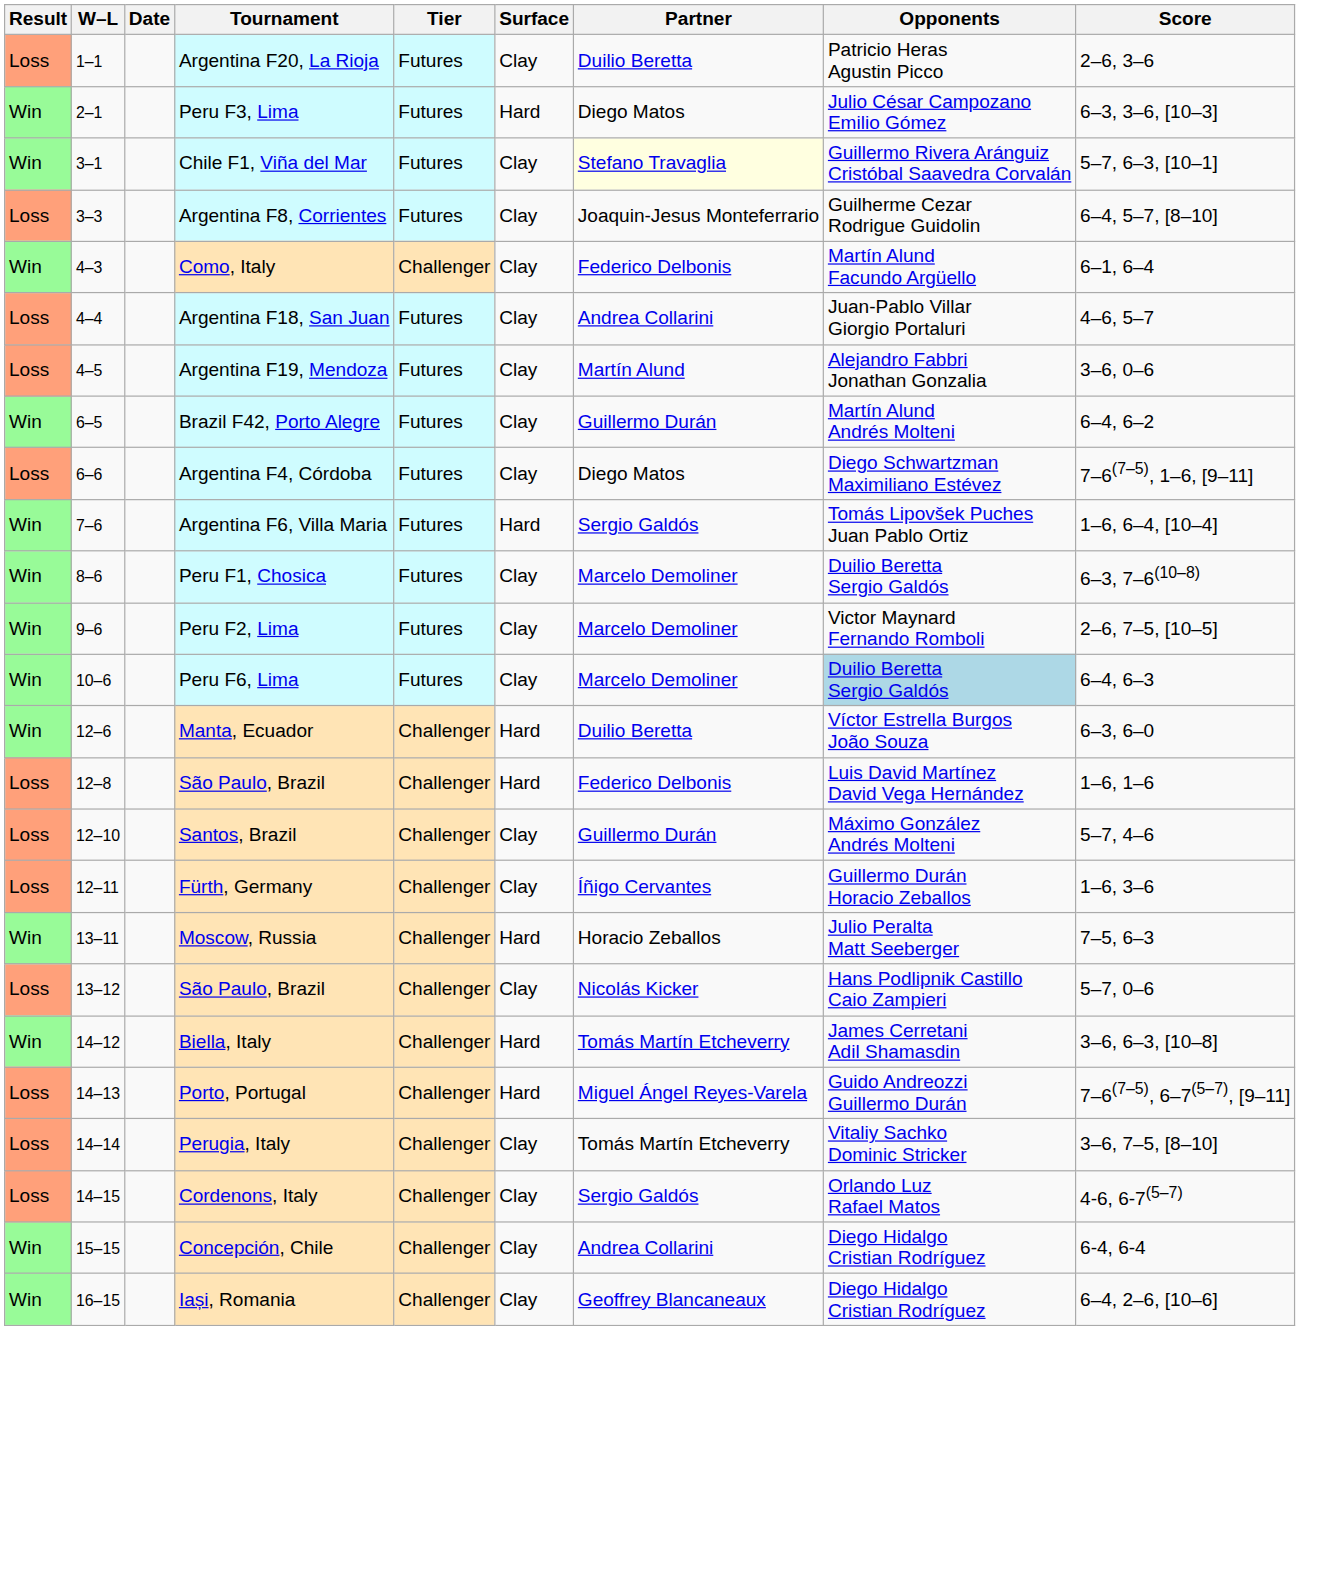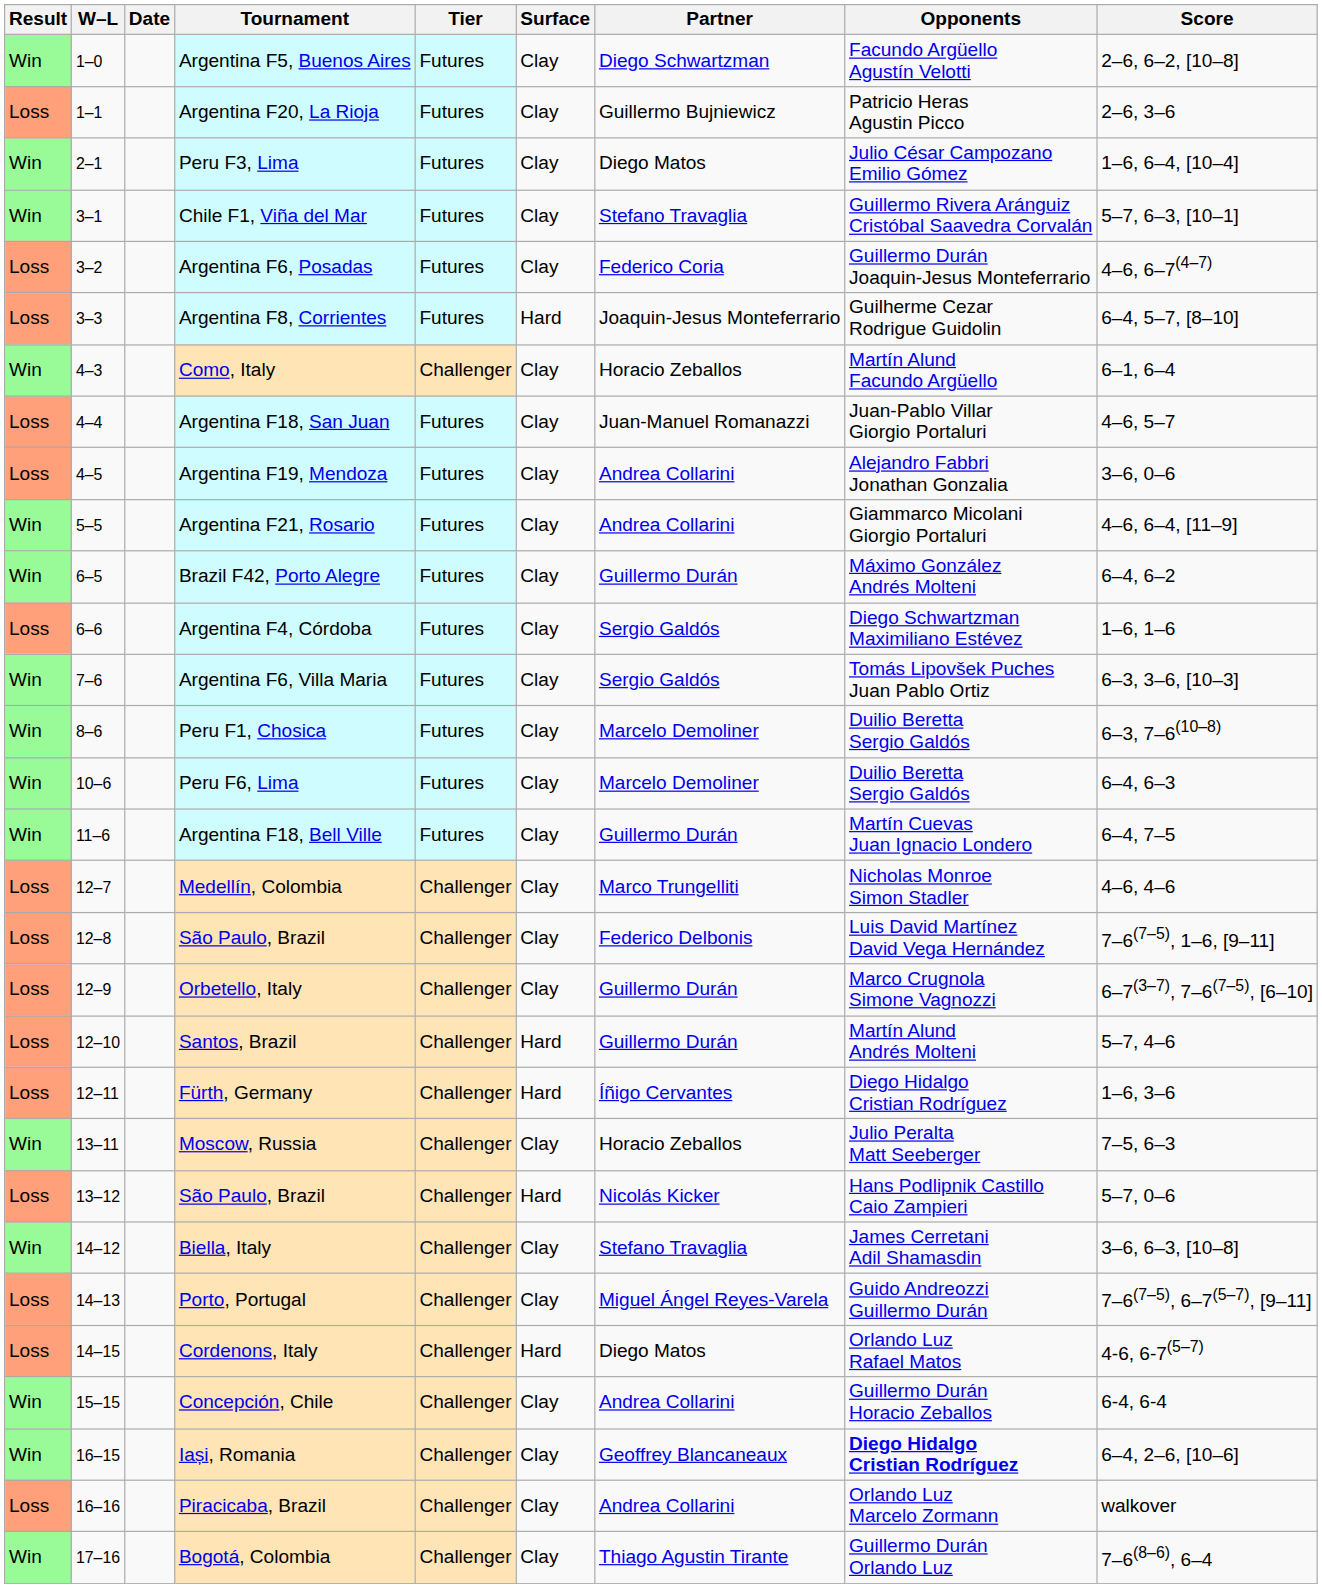+ row: Win | 1–0 | Argentina F5, Buenos Aires | Futures | Clay | Diego Schwartzman | Facundo Argüello Agustín Velotti | 2–6, 6–2, [10–8]
Argentina F20, La Rioja | Partner: Duilio Beretta -> Guillermo Bujniewicz
Peru F3, Lima | Surface: Hard -> Clay
Peru F3, Lima | Score: 6–3, 3–6, [10–3] -> 1–6, 6–4, [10–4]
Chile F1, Viña del Mar | Partner: lightyellow background -> no background
+ row: Loss | 3–2 | Argentina F6, Posadas | Futures | Clay | Federico Coria | Guillermo Durán Joaquin-Jesus Monteferrario | 4–6, 6–7(4–7)
Argentina F8, Corrientes | Surface: Clay -> Hard
Como, Italy | Partner: Federico Delbonis -> Horacio Zeballos
Argentina F18, San Juan | Partner: Andrea Collarini -> Juan-Manuel Romanazzi
Argentina F19, Mendoza | Partner: Martín Alund -> Andrea Collarini
+ row: Win | 5–5 | Argentina F21, Rosario | Futures | Clay | Andrea Collarini | Giammarco Micolani Giorgio Portaluri | 4–6, 6–4, [11–9]
Brazil F42, Porto Alegre | Opponents: Martín Alund Andrés Molteni -> Máximo González Andrés Molteni
Argentina F4, Córdoba | Partner: Diego Matos -> Sergio Galdós
Argentina F4, Córdoba | Score: 7–6(7–5), 1–6, [9–11] -> 1–6, 1–6
Argentina F6, Villa Maria | Surface: Hard -> Clay
Argentina F6, Villa Maria | Score: 1–6, 6–4, [10–4] -> 6–3, 3–6, [10–3]
- row: Win | 9–6 | Peru F2, Lima | Futures | Clay | Marcelo Demoliner | Victor Maynard Fernando Romboli | 2–6, 7–5, [10–5]
Peru F6, Lima | Opponents: lightblue background -> no background
+ row: Win | 11–6 | Argentina F18, Bell Ville | Futures | Clay | Guillermo Durán | Martín Cuevas Juan Ignacio Londero | 6–4, 7–5
- row: Win | 12–6 | Manta, Ecuador | Challenger | Hard | Duilio Beretta | Víctor Estrella Burgos João Souza | 6–3, 6–0
+ row: Loss | 12–7 | Medellín, Colombia | Challenger | Clay | Marco Trungelliti | Nicholas Monroe Simon Stadler | 4–6, 4–6
12–8 / São Paulo, Brazil | Surface: Hard -> Clay
12–8 / São Paulo, Brazil | Score: 1–6, 1–6 -> 7–6(7–5), 1–6, [9–11]
+ row: Loss | 12–9 | Orbetello, Italy | Challenger | Clay | Guillermo Durán | Marco Crugnola Simone Vagnozzi | 6–7(3–7), 7–6(7–5), [6–10]
Santos, Brazil | Surface: Clay -> Hard
Santos, Brazil | Opponents: Máximo González Andrés Molteni -> Martín Alund Andrés Molteni
Fürth, Germany | Surface: Clay -> Hard
Fürth, Germany | Opponents: Guillermo Durán Horacio Zeballos -> Diego Hidalgo Cristian Rodríguez
Moscow, Russia | Surface: Hard -> Clay
13–12 / São Paulo, Brazil | Surface: Clay -> Hard
Biella, Italy | Surface: Hard -> Clay
Biella, Italy | Partner: Tomás Martín Etcheverry -> Stefano Travaglia
Porto, Portugal | Surface: Hard -> Clay
- row: Loss | 14–14 | Perugia, Italy | Challenger | Clay | Tomás Martín Etcheverry | Vitaliy Sachko Dominic Stricker | 3–6, 7–5, [8–10]
Cordenons, Italy | Surface: Clay -> Hard
Cordenons, Italy | Partner: Sergio Galdós -> Diego Matos
Concepción, Chile | Opponents: Diego Hidalgo Cristian Rodríguez -> Guillermo Durán Horacio Zeballos
Iași, Romania | Opponents: normal -> bold
+ row: Loss | 16–16 | Piracicaba, Brazil | Challenger | Clay | Andrea Collarini | Orlando Luz Marcelo Zormann | walkover
+ row: Win | 17–16 | Bogotá, Colombia | Challenger | Clay | Thiago Agustin Tirante | Guillermo Durán Orlando Luz | 7–6(8–6), 6–4
